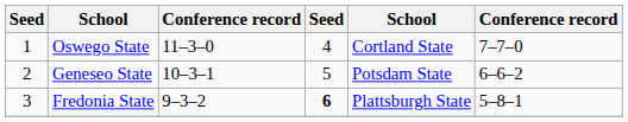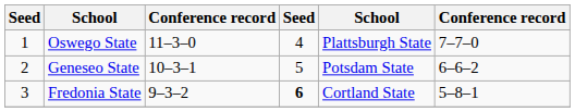Oswego State | column 5: Cortland State -> Plattsburgh State
Fredonia State | column 5: Plattsburgh State -> Cortland State
